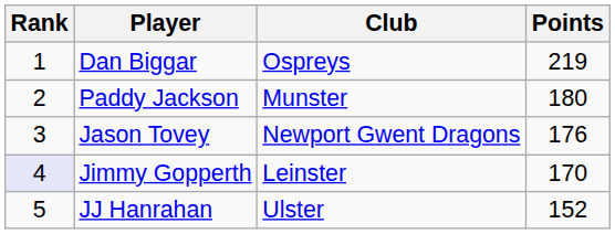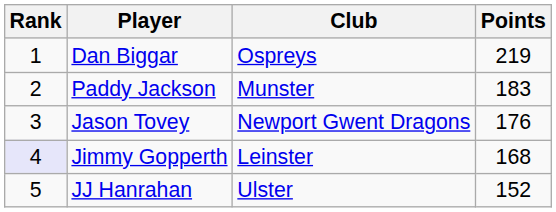Paddy Jackson | Points: 180 -> 183
Jimmy Gopperth | Points: 170 -> 168
